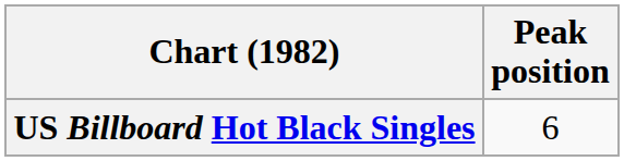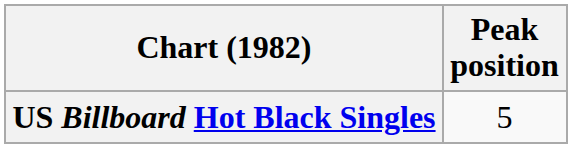US Billboard Hot Black Singles | Peak position: 6 -> 5
